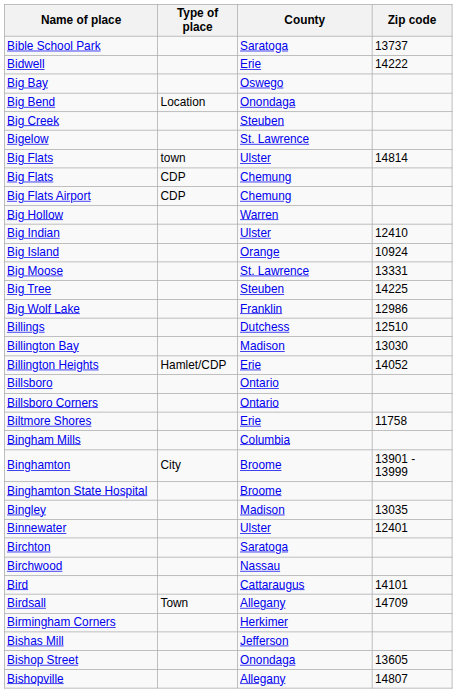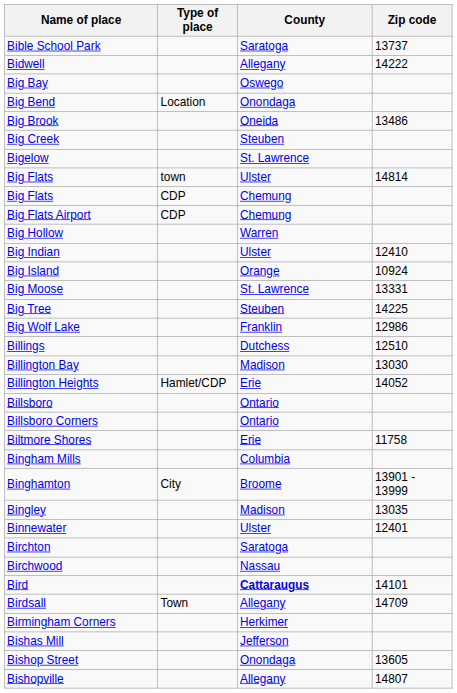Bidwell | County: Erie -> Allegany
+ row: Big Brook | Oneida | 13486
- row: Binghamton State Hospital | Broome
Bird | County: normal -> bold
